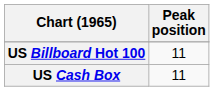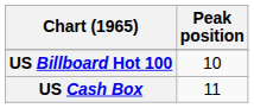US Billboard Hot 100 | Peak position: 11 -> 10
